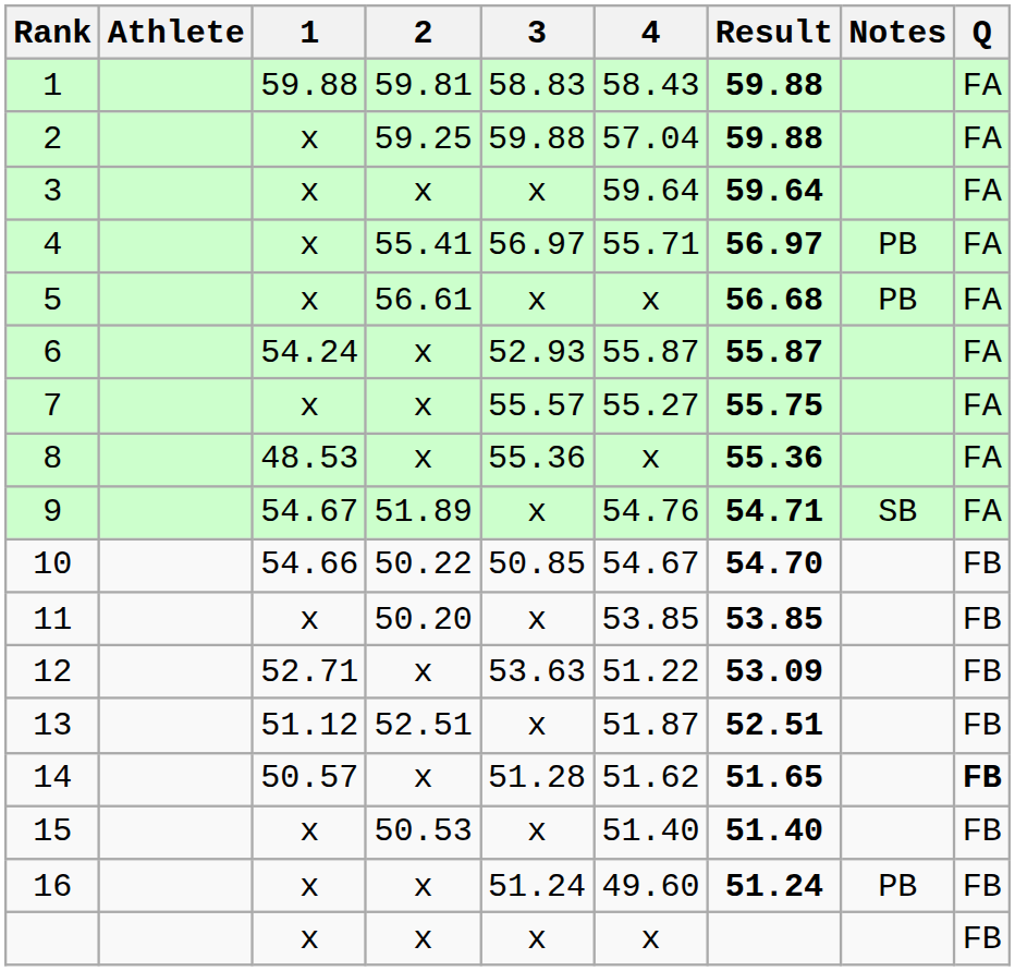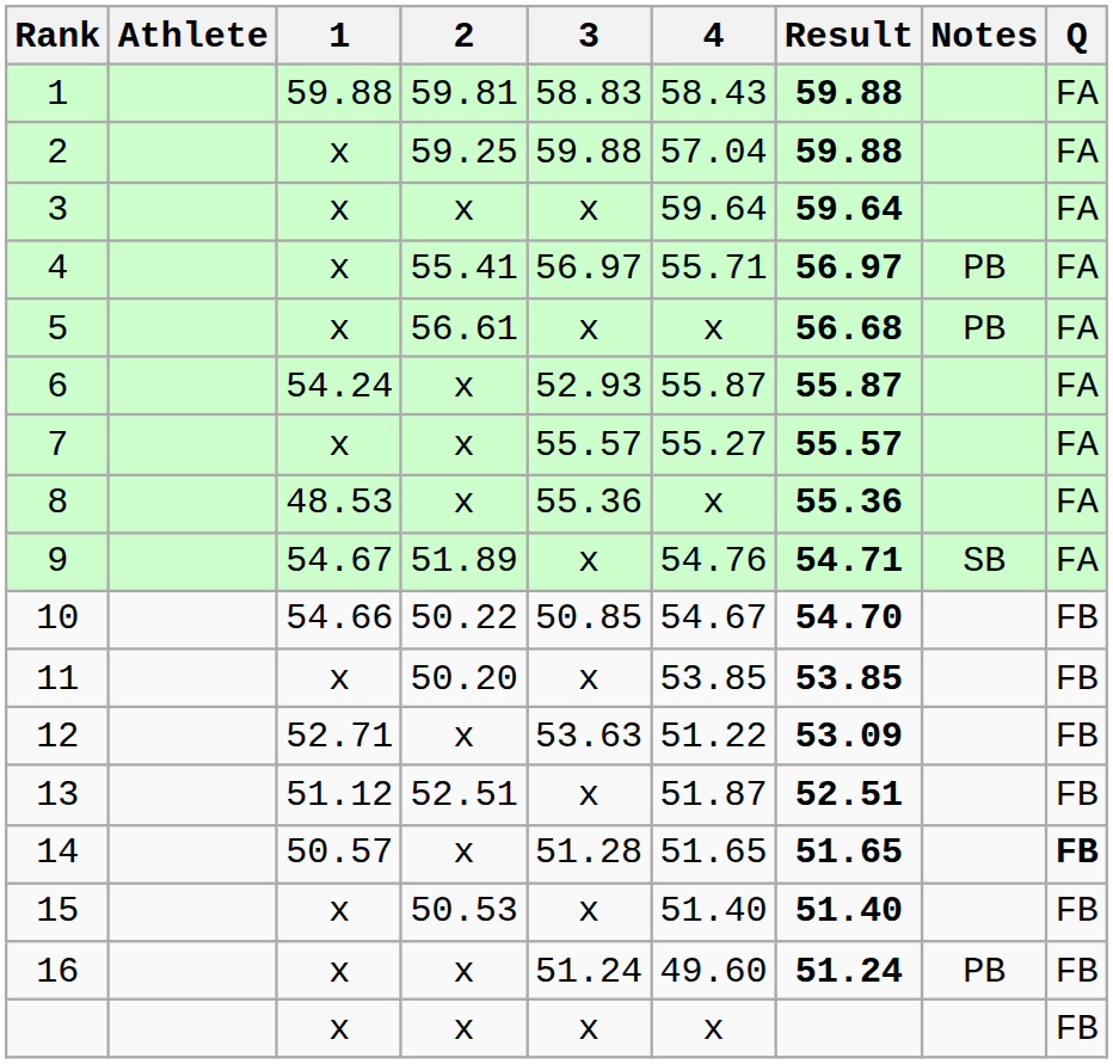7 | Result: 55.75 -> 55.57
14 | 4: 51.62 -> 51.65
